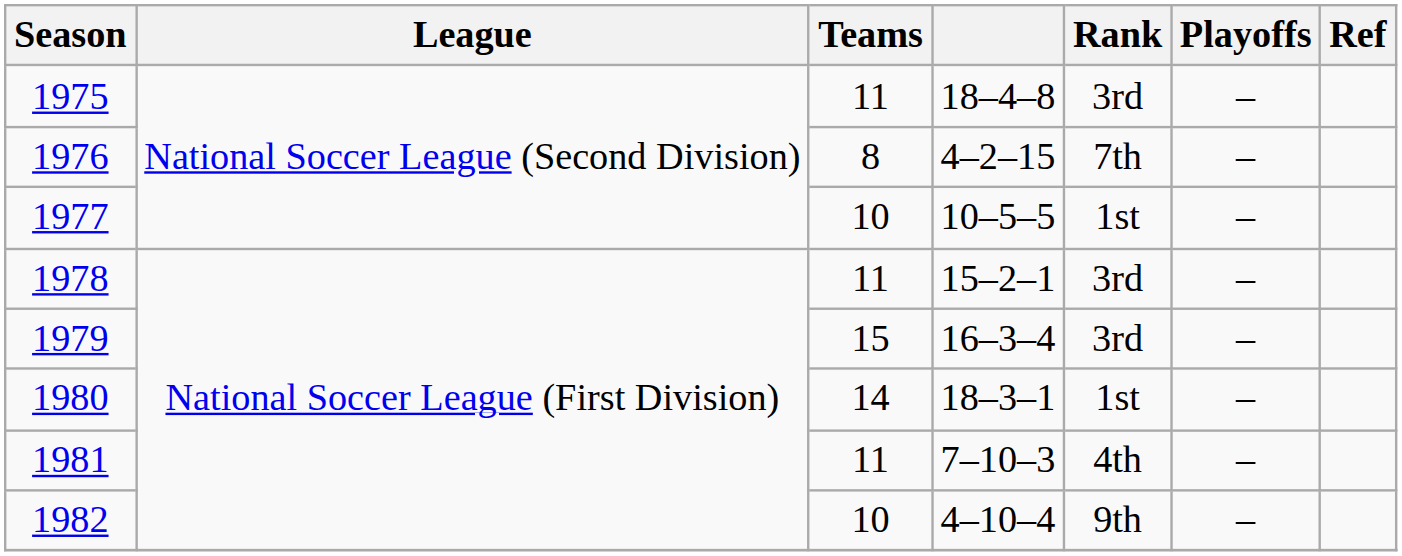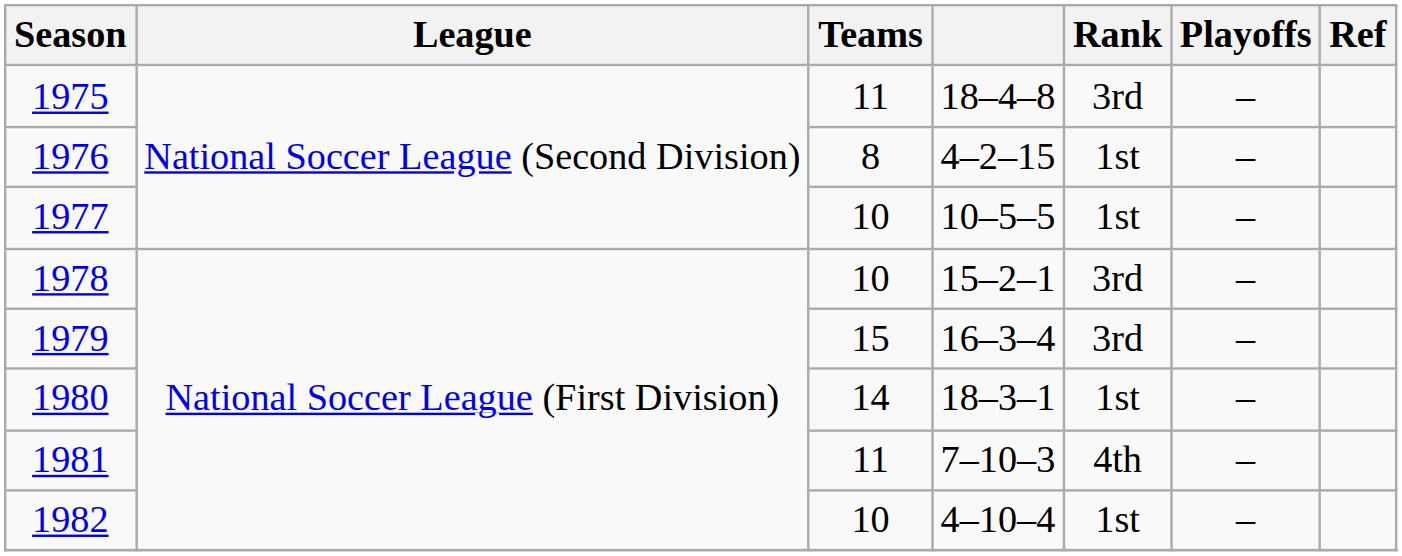1976 | Rank: 7th -> 1st
1978 | Teams: 11 -> 10
1982 | Rank: 9th -> 1st
